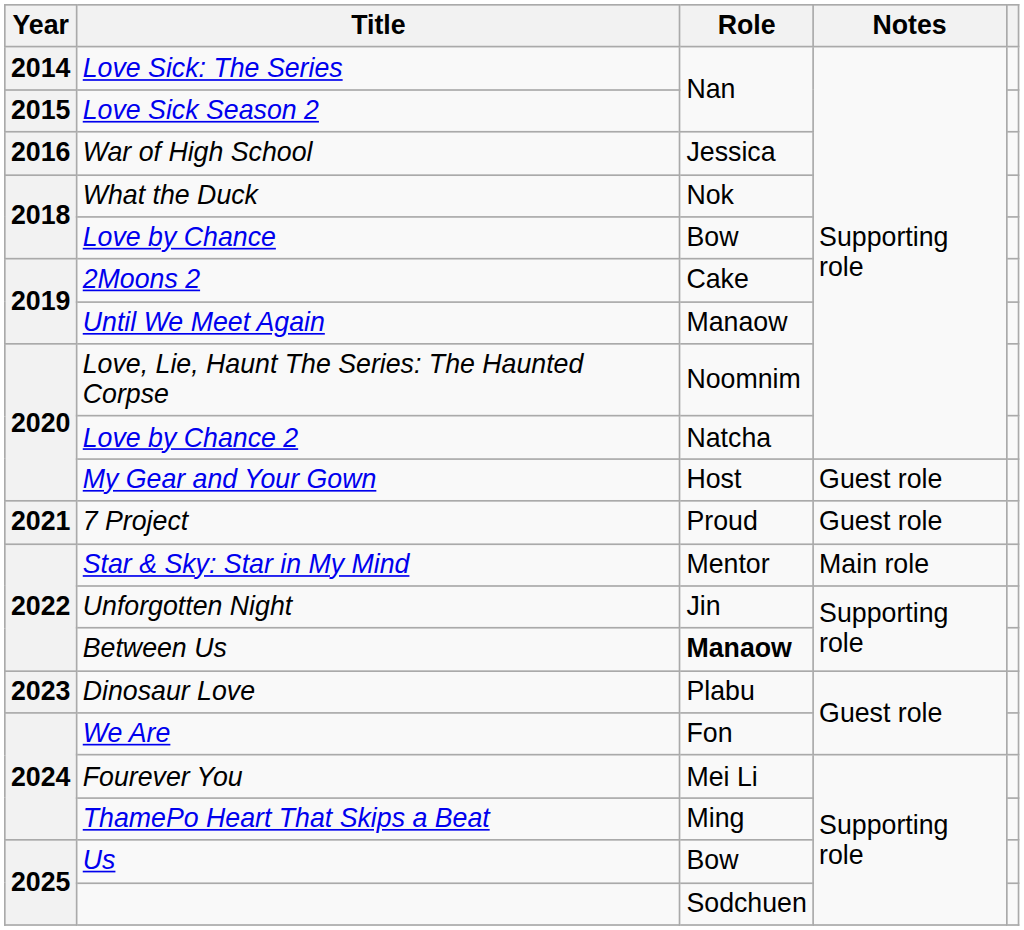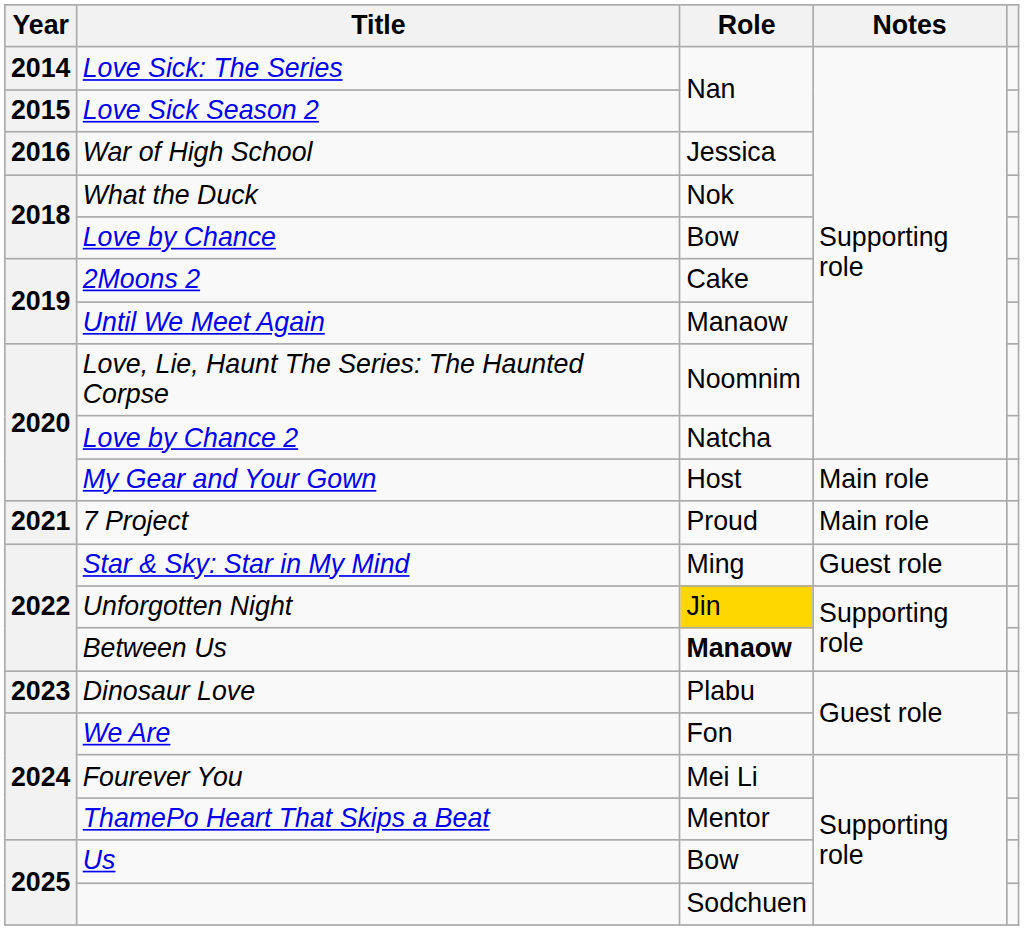My Gear and Your Gown | Notes: Guest role -> Main role
7 Project | Notes: Guest role -> Main role
Star & Sky: Star in My Mind | Role: Mentor -> Ming
Star & Sky: Star in My Mind | Notes: Main role -> Guest role
Unforgotten Night | Role: no background -> gold background
ThamePo Heart That Skips a Beat | Role: Ming -> Mentor
